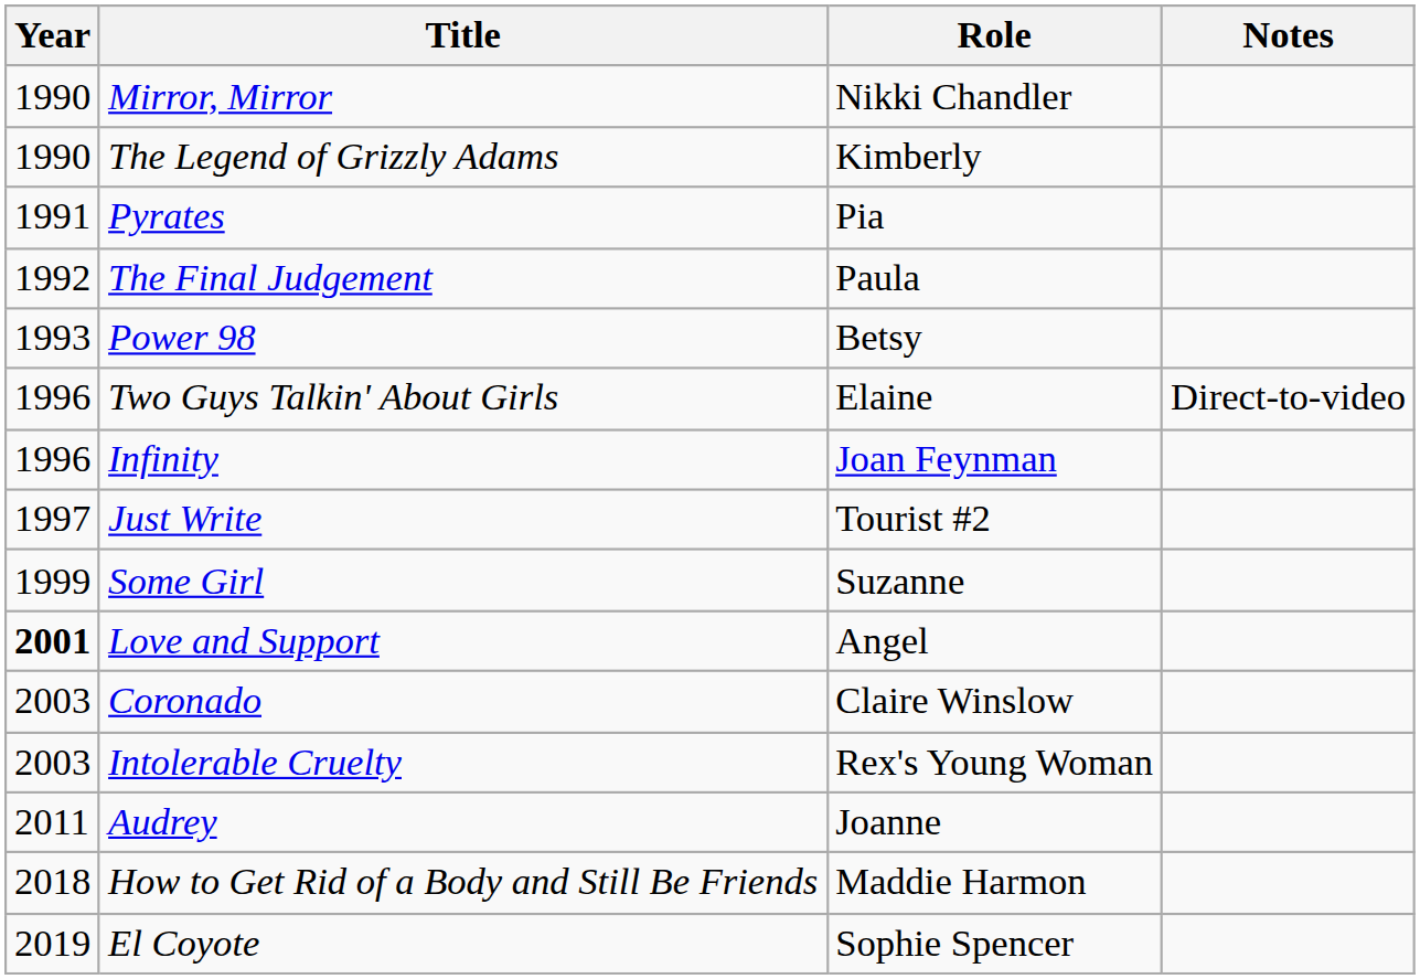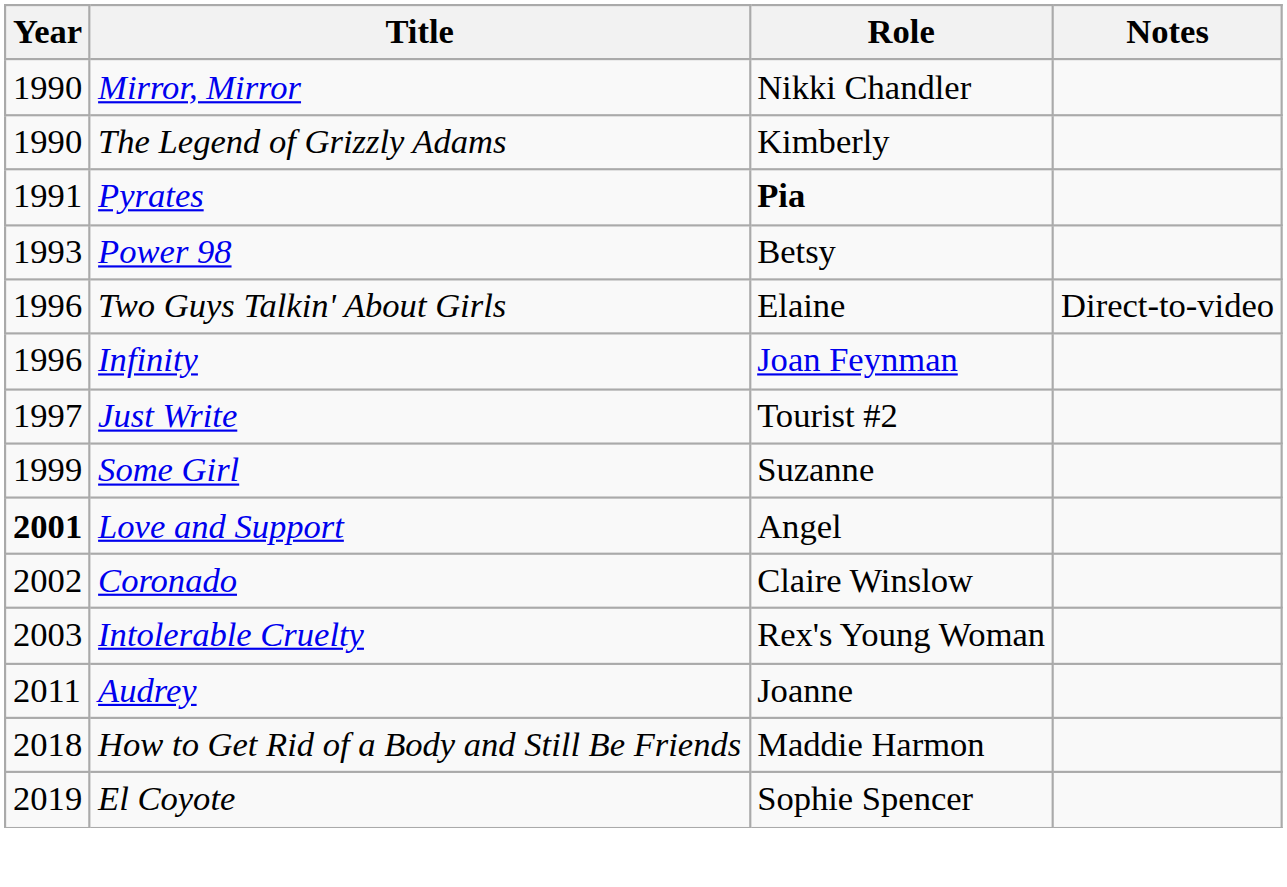Pyrates | Role: normal -> bold
- row: 1992 | The Final Judgement | Paula
Coronado | Year: 2003 -> 2002
